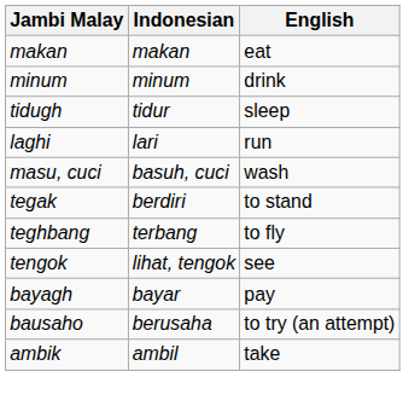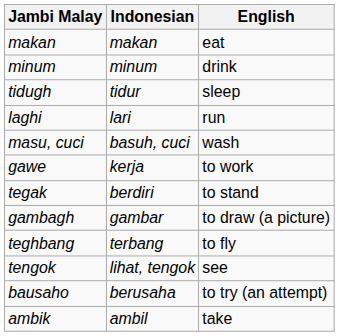+ row: gawe | kerja | to work
+ row: gambagh | gambar | to draw (a picture)
- row: bayagh | bayar | pay
